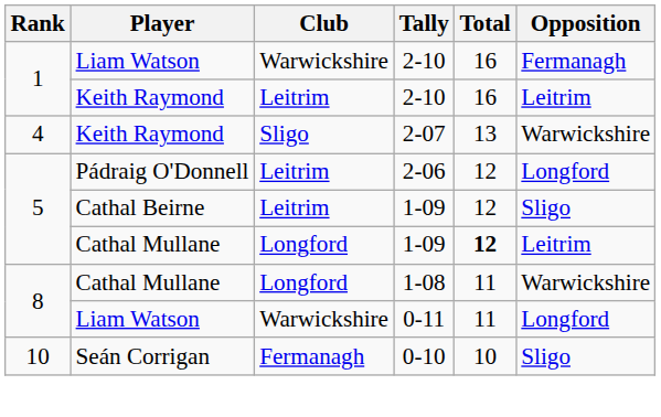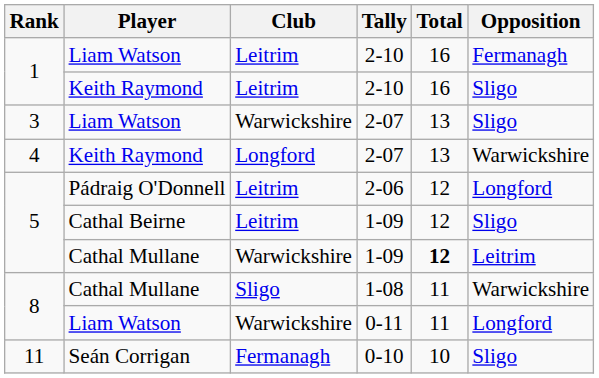Liam Watson / 2-10 | Club: Warwickshire -> Leitrim
Keith Raymond / 2-10 | Opposition: Leitrim -> Sligo
+ row: 3 | Liam Watson | Warwickshire | 2-07 | 13 | Sligo
Keith Raymond / 2-07 | Club: Sligo -> Longford
Cathal Mullane / 1-09 | Club: Longford -> Warwickshire
1-08 | Club: Longford -> Sligo
0-10 | Rank: 10 -> 11
